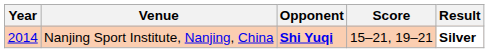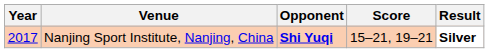Nanjing Sport Institute, Nanjing, China | Year: 2014 -> 2017
